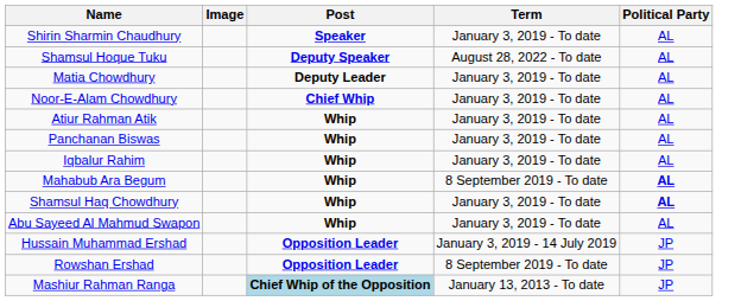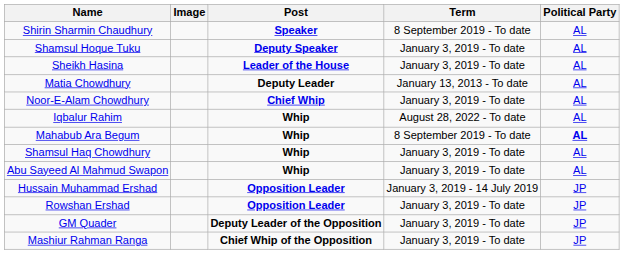Shirin Sharmin Chaudhury | Term: January 3, 2019 - To date -> 8 September 2019 - To date
Shamsul Hoque Tuku | Term: August 28, 2022 - To date -> January 3, 2019 - To date
+ row: Sheikh Hasina | Leader of the House | January 3, 2019 - To date | AL
Matia Chowdhury | Term: January 3, 2019 - To date -> January 13, 2013 - To date
- row: Atiur Rahman Atik | Whip | January 3, 2019 - To date | AL
- row: Panchanan Biswas | Whip | January 3, 2019 - To date | AL
Iqbalur Rahim | Term: January 3, 2019 - To date -> August 28, 2022 - To date
Shamsul Haq Chowdhury | Political Party: bold -> normal
Rowshan Ershad | Term: 8 September 2019 - To date -> January 3, 2019 - To date
+ row: GM Quader | Deputy Leader of the Opposition | January 3, 2019 - To date | JP
Mashiur Rahman Ranga | Post: lightblue background -> no background
Mashiur Rahman Ranga | Term: January 13, 2013 - To date -> January 3, 2019 - To date
